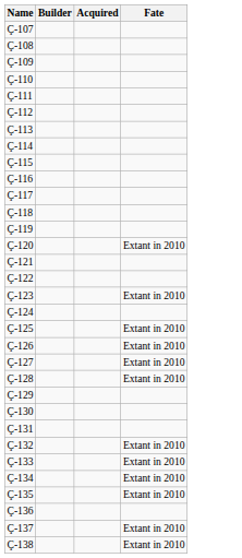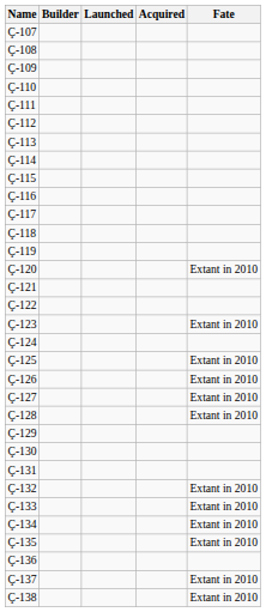+ column: Launched
